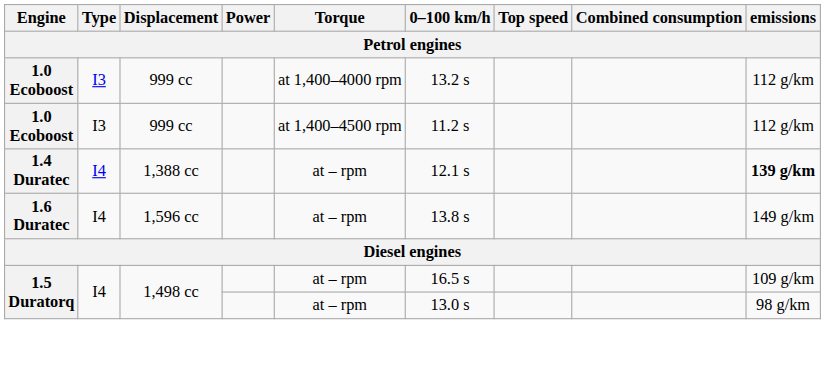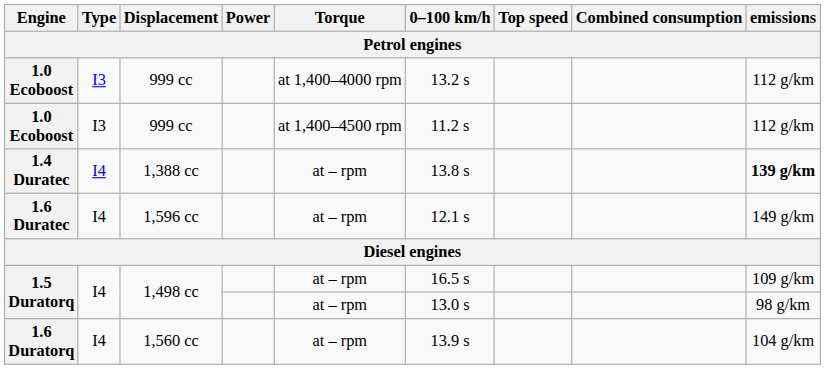1.4 Duratec | 0–100 km/h: 12.1 s -> 13.8 s
1.6 Duratec | 0–100 km/h: 13.8 s -> 12.1 s
+ row: 1.6 Duratorq | I4 | 1,560 cc | at – rpm | 13.9 s | 104 g/km
